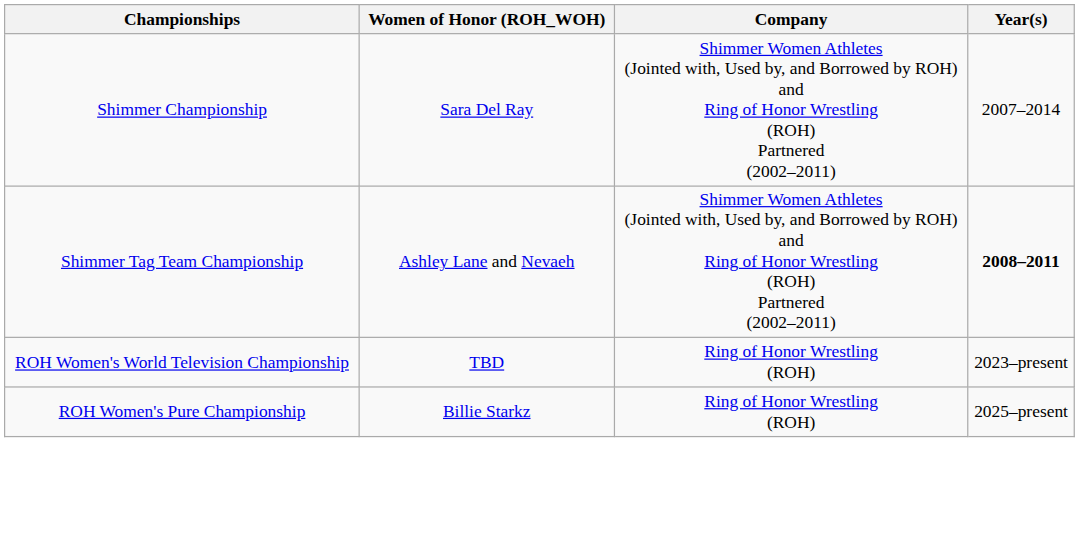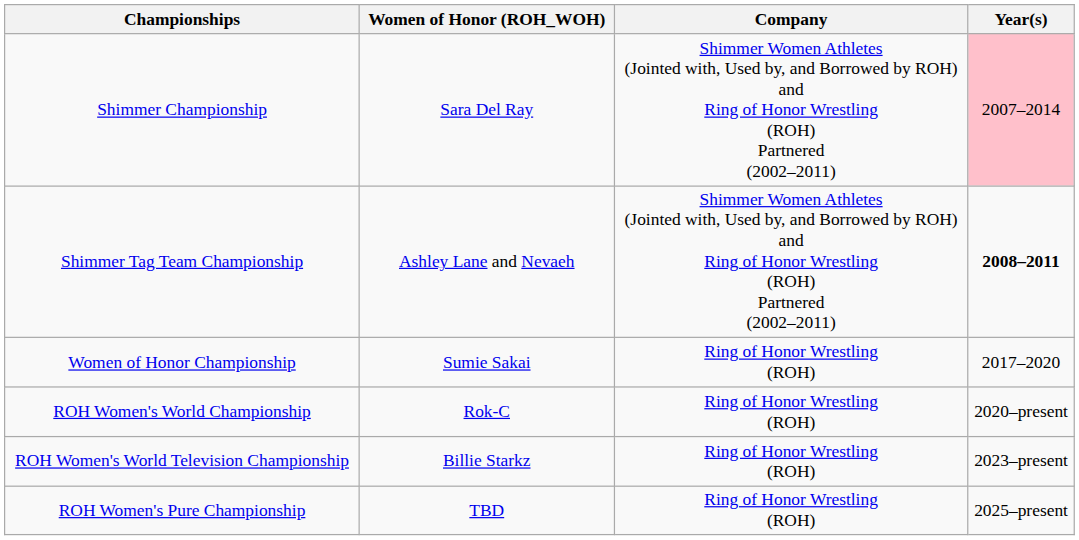Shimmer Championship | Year(s): no background -> pink background
+ row: Women of Honor Championship | Sumie Sakai | Ring of Honor Wrestling (ROH) | 2017–2020
+ row: ROH Women's World Championship | Rok-C | Ring of Honor Wrestling (ROH) | 2020–present
ROH Women's World Television Championship | Women of Honor (ROH_WOH): TBD -> Billie Starkz
ROH Women's Pure Championship | Women of Honor (ROH_WOH): Billie Starkz -> TBD
